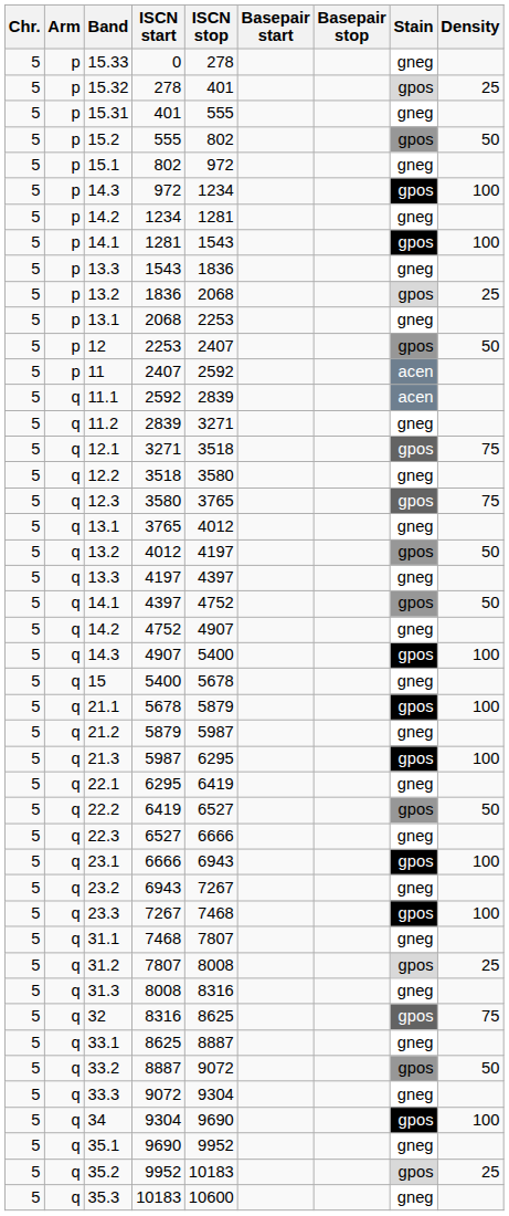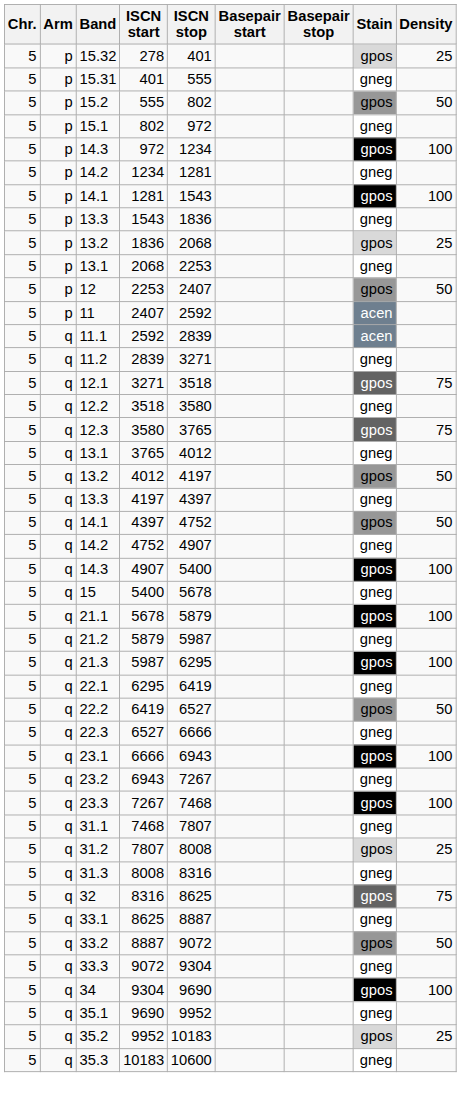- row: 5 | p | 15.33 | 0 | 278 | gneg
